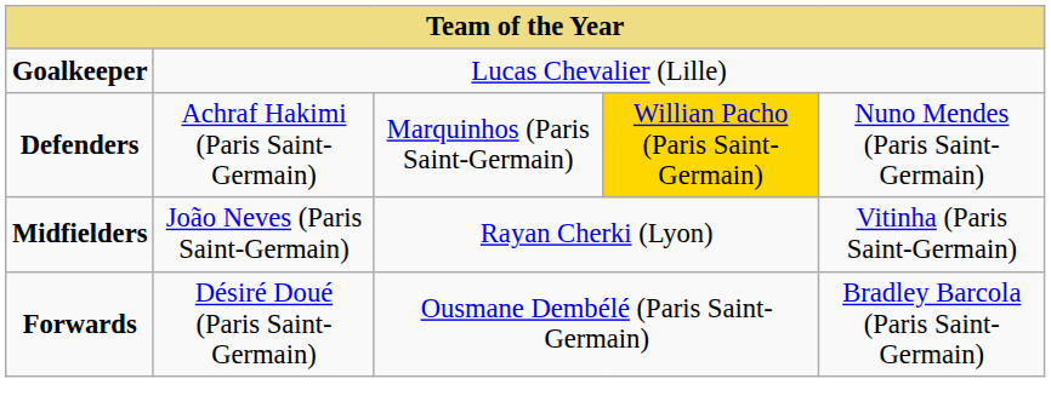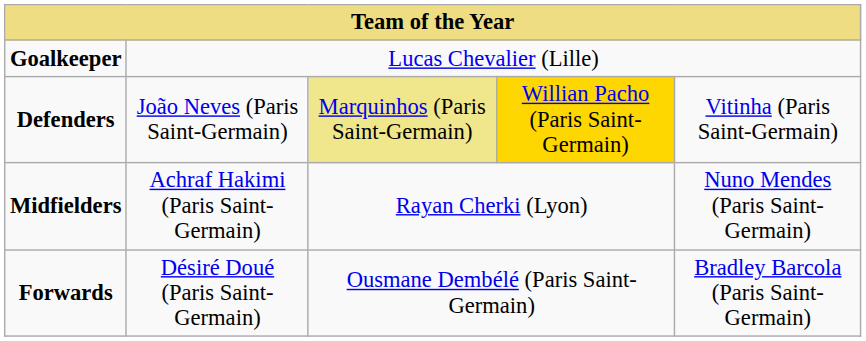Defenders | column 2: Achraf Hakimi (Paris Saint-Germain) -> João Neves (Paris Saint-Germain)
Defenders | column 3: no background -> khaki background
Defenders | column 5: Nuno Mendes (Paris Saint-Germain) -> Vitinha (Paris Saint-Germain)
Midfielders | column 2: João Neves (Paris Saint-Germain) -> Achraf Hakimi (Paris Saint-Germain)
Midfielders | column 5: Vitinha (Paris Saint-Germain) -> Nuno Mendes (Paris Saint-Germain)
